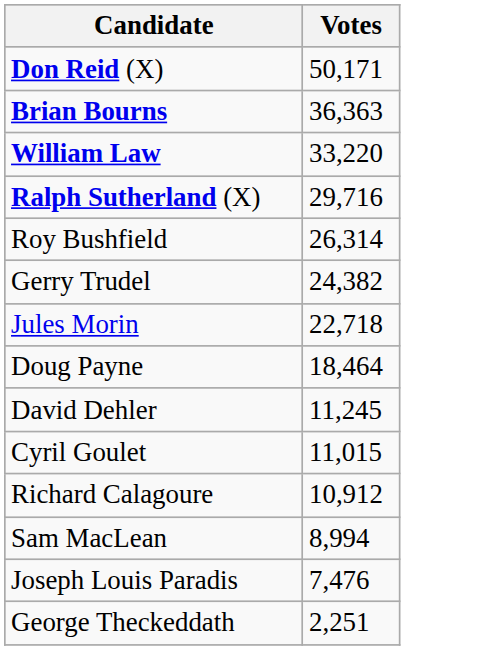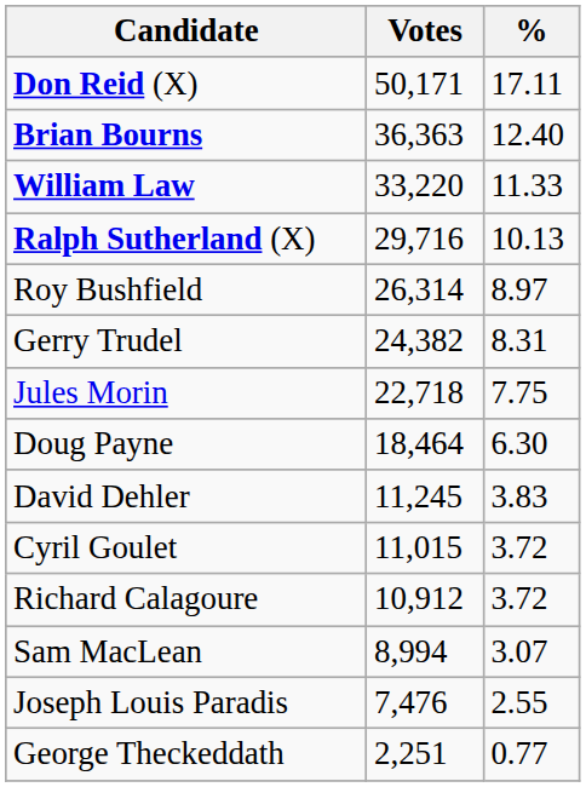+ column: % | 17.11 | 12.40 | 11.33 | 10.13 | 8.97 | 8.31 | 7.75 | 6.30 | 3.83 | 3.72 | 3.72 | 3.07 | 2.55 | 0.77
